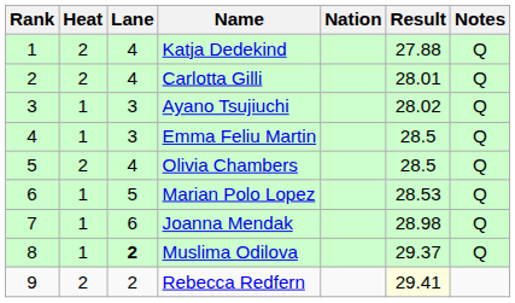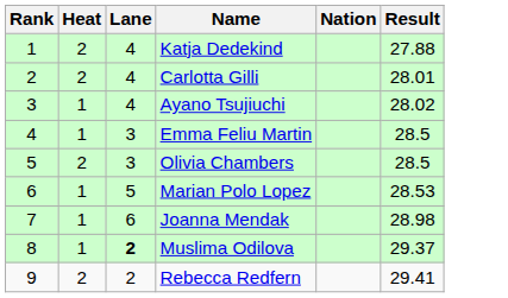- column: Notes | Q | Q | Q | Q | Q | Q | Q | Q
Ayano Tsujiuchi | Lane: 3 -> 4
Olivia Chambers | Lane: 4 -> 3
Rebecca Redfern | Result: lightyellow background -> no background
